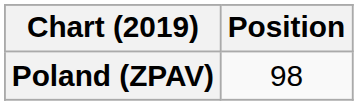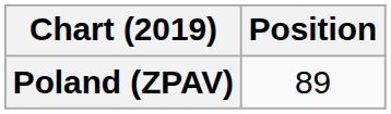Poland (ZPAV) | Position: 98 -> 89
